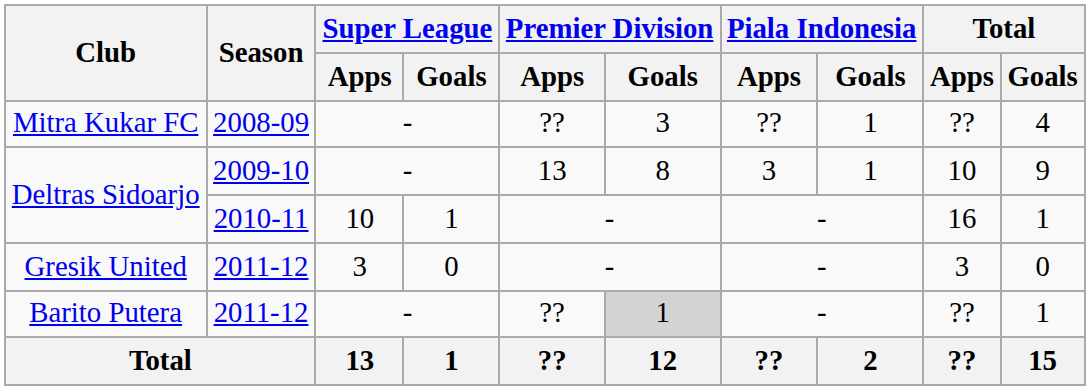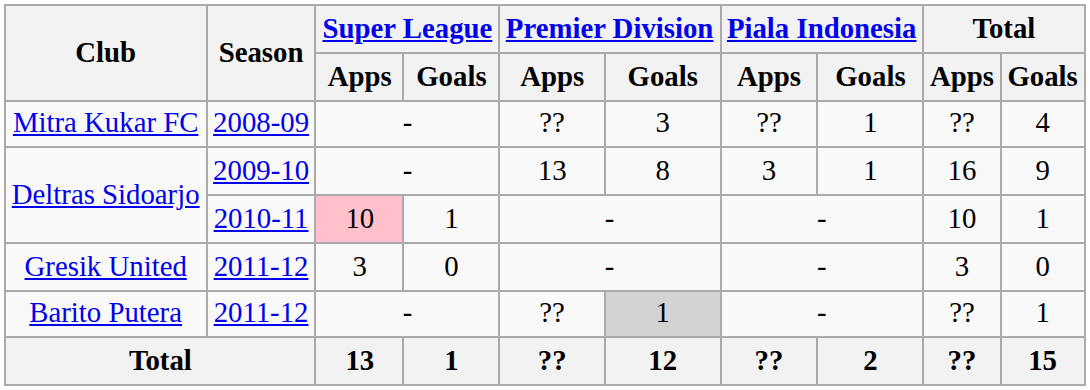Deltras Sidoarjo / 2009-10 | Total / Apps: 10 -> 16
Deltras Sidoarjo / 2010-11 | Super League / Apps: no background -> pink background
Deltras Sidoarjo / 2010-11 | Total / Apps: 16 -> 10
